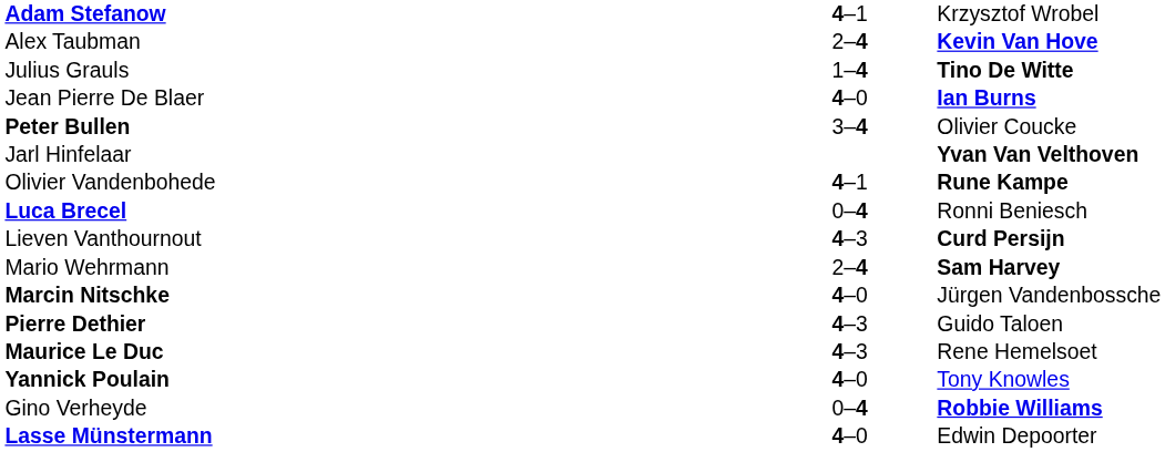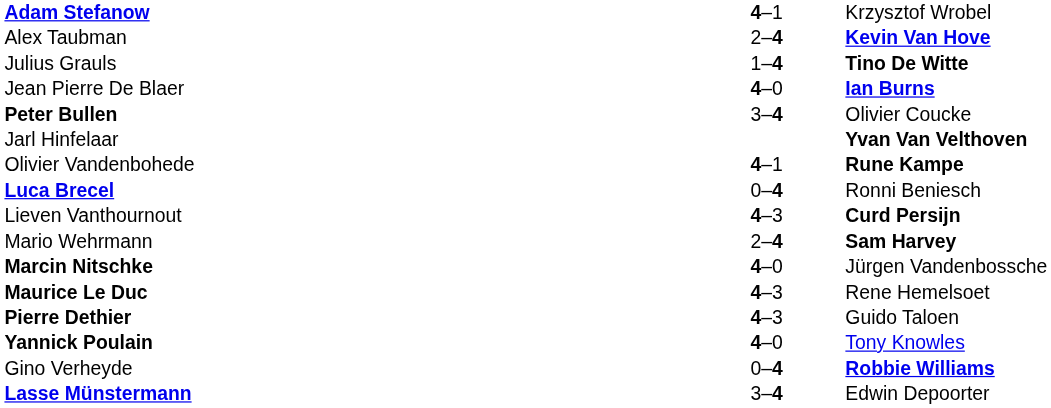rows swapped: Pierre Dethier <-> Maurice Le Duc
Lasse Münstermann | column 2: 4–0 -> 3–4
